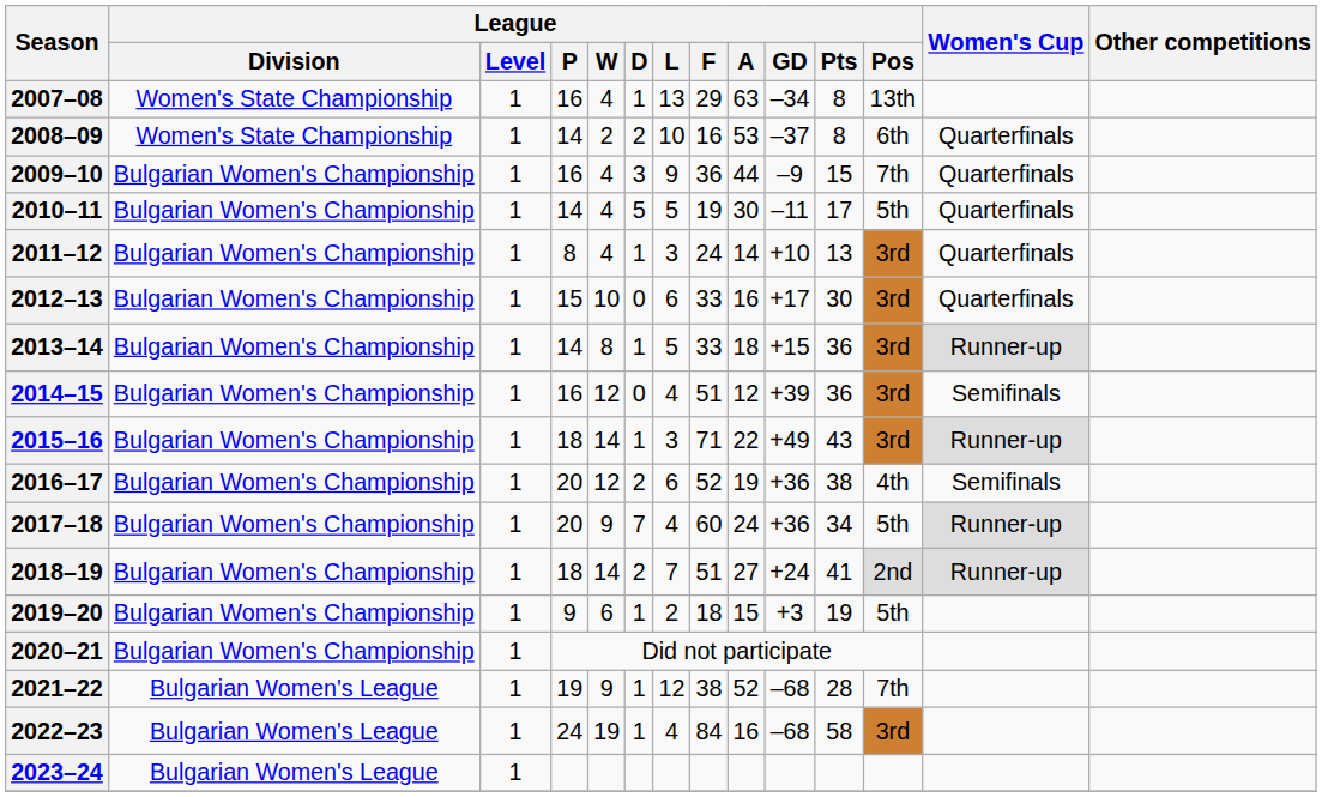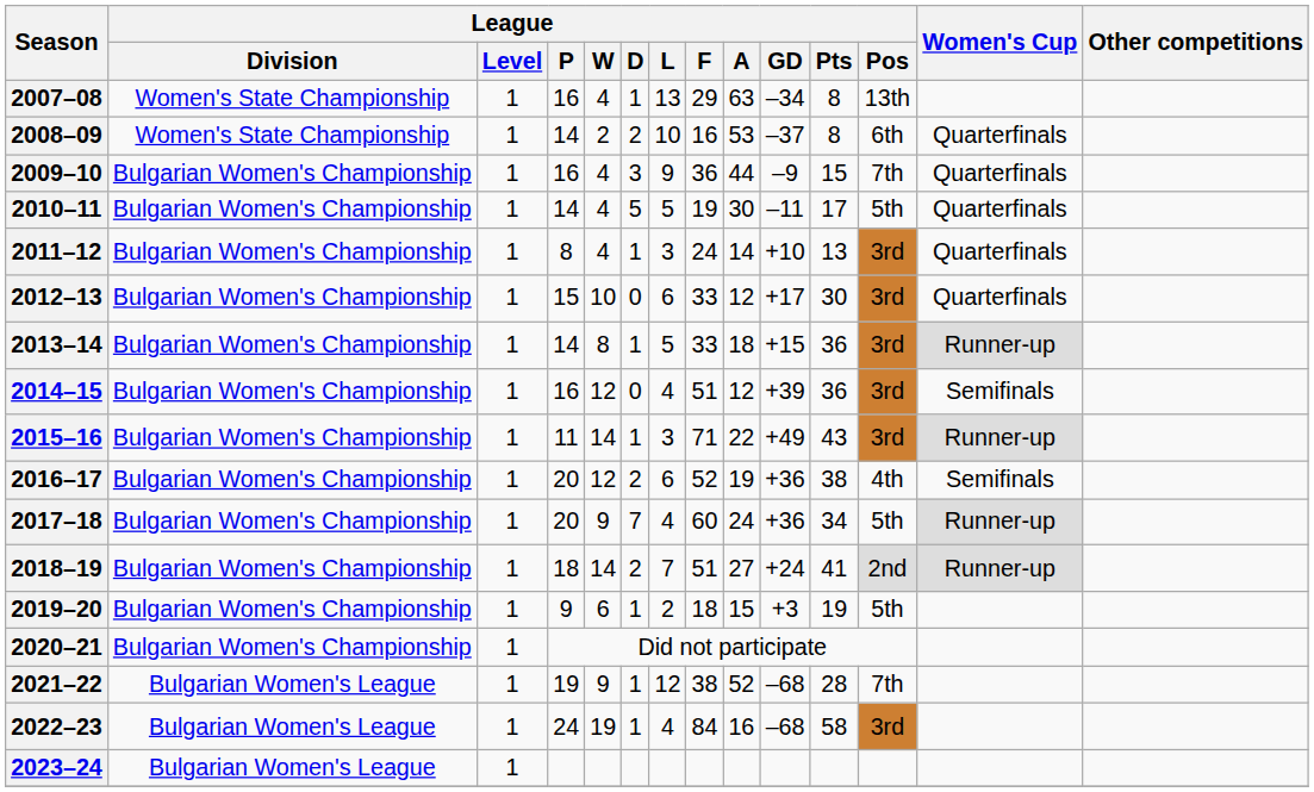2012–13 | League / A: 16 -> 12
2015–16 | League / P: 18 -> 11
